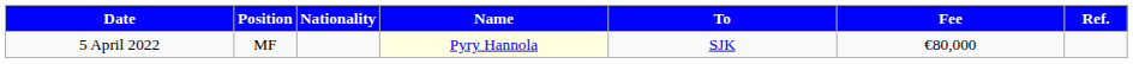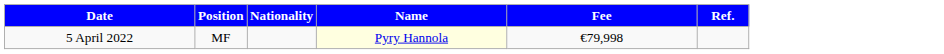- column: To | SJK
5 April 2022 | Fee: €80,000 -> €79,998
